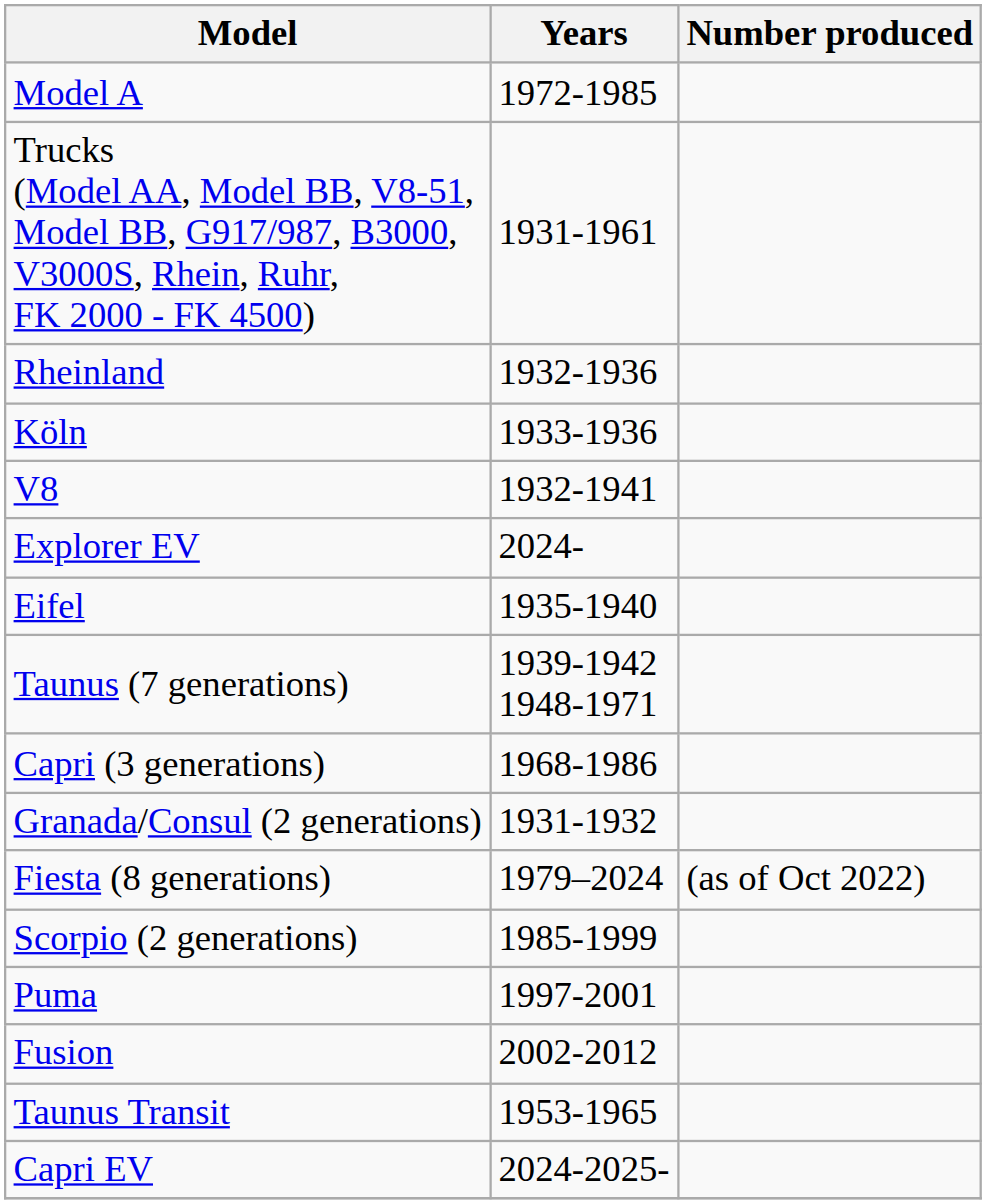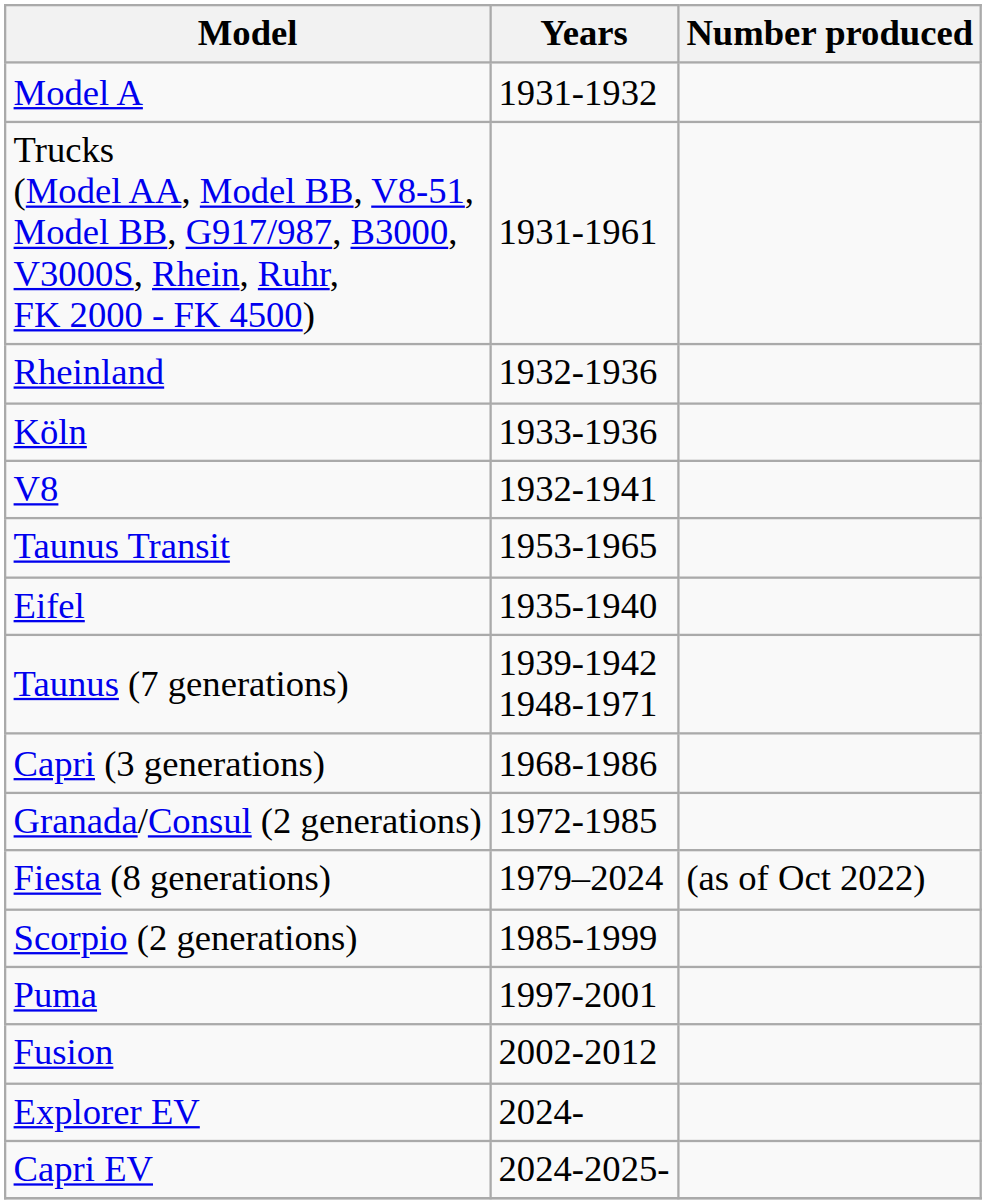Model A | Years: 1972-1985 -> 1931-1932
rows swapped: Taunus Transit <-> Explorer EV
Granada/Consul (2 generations) | Years: 1931-1932 -> 1972-1985
